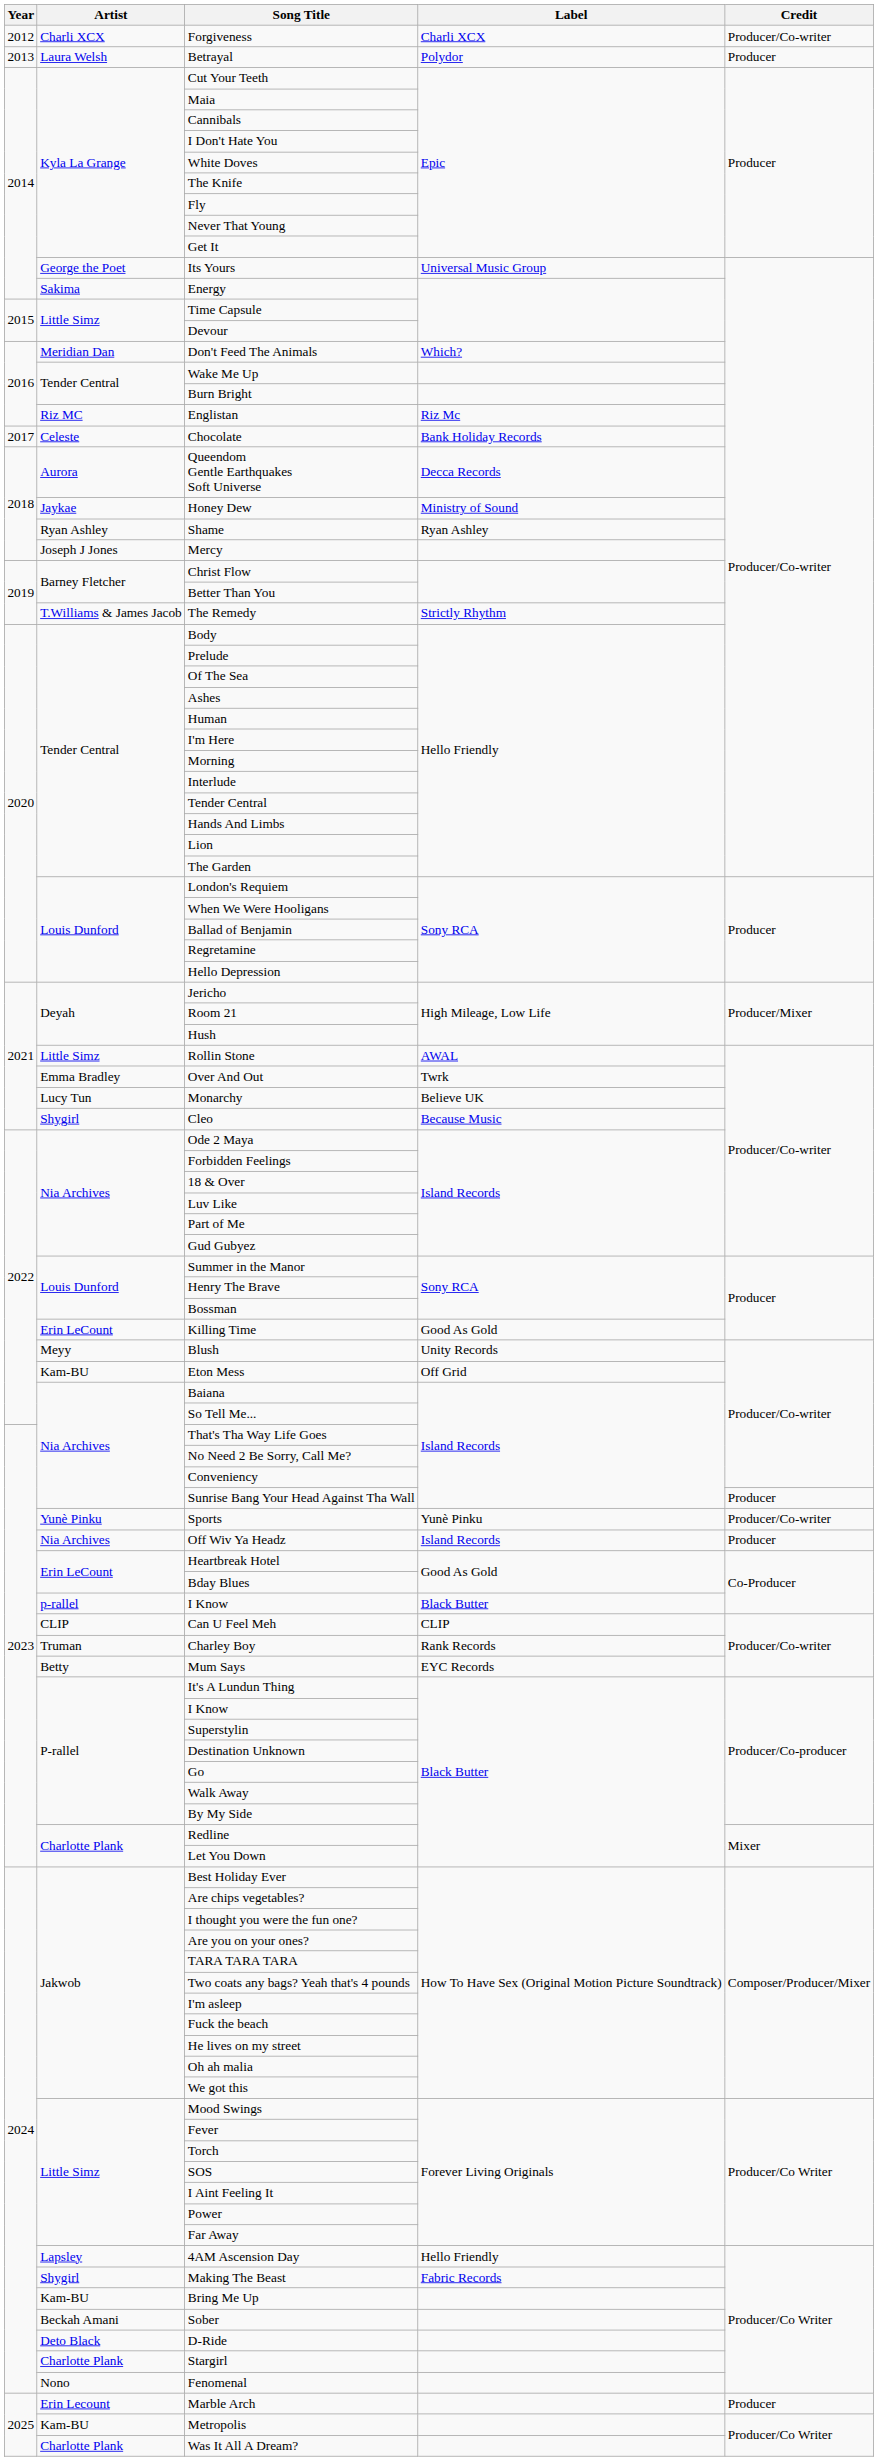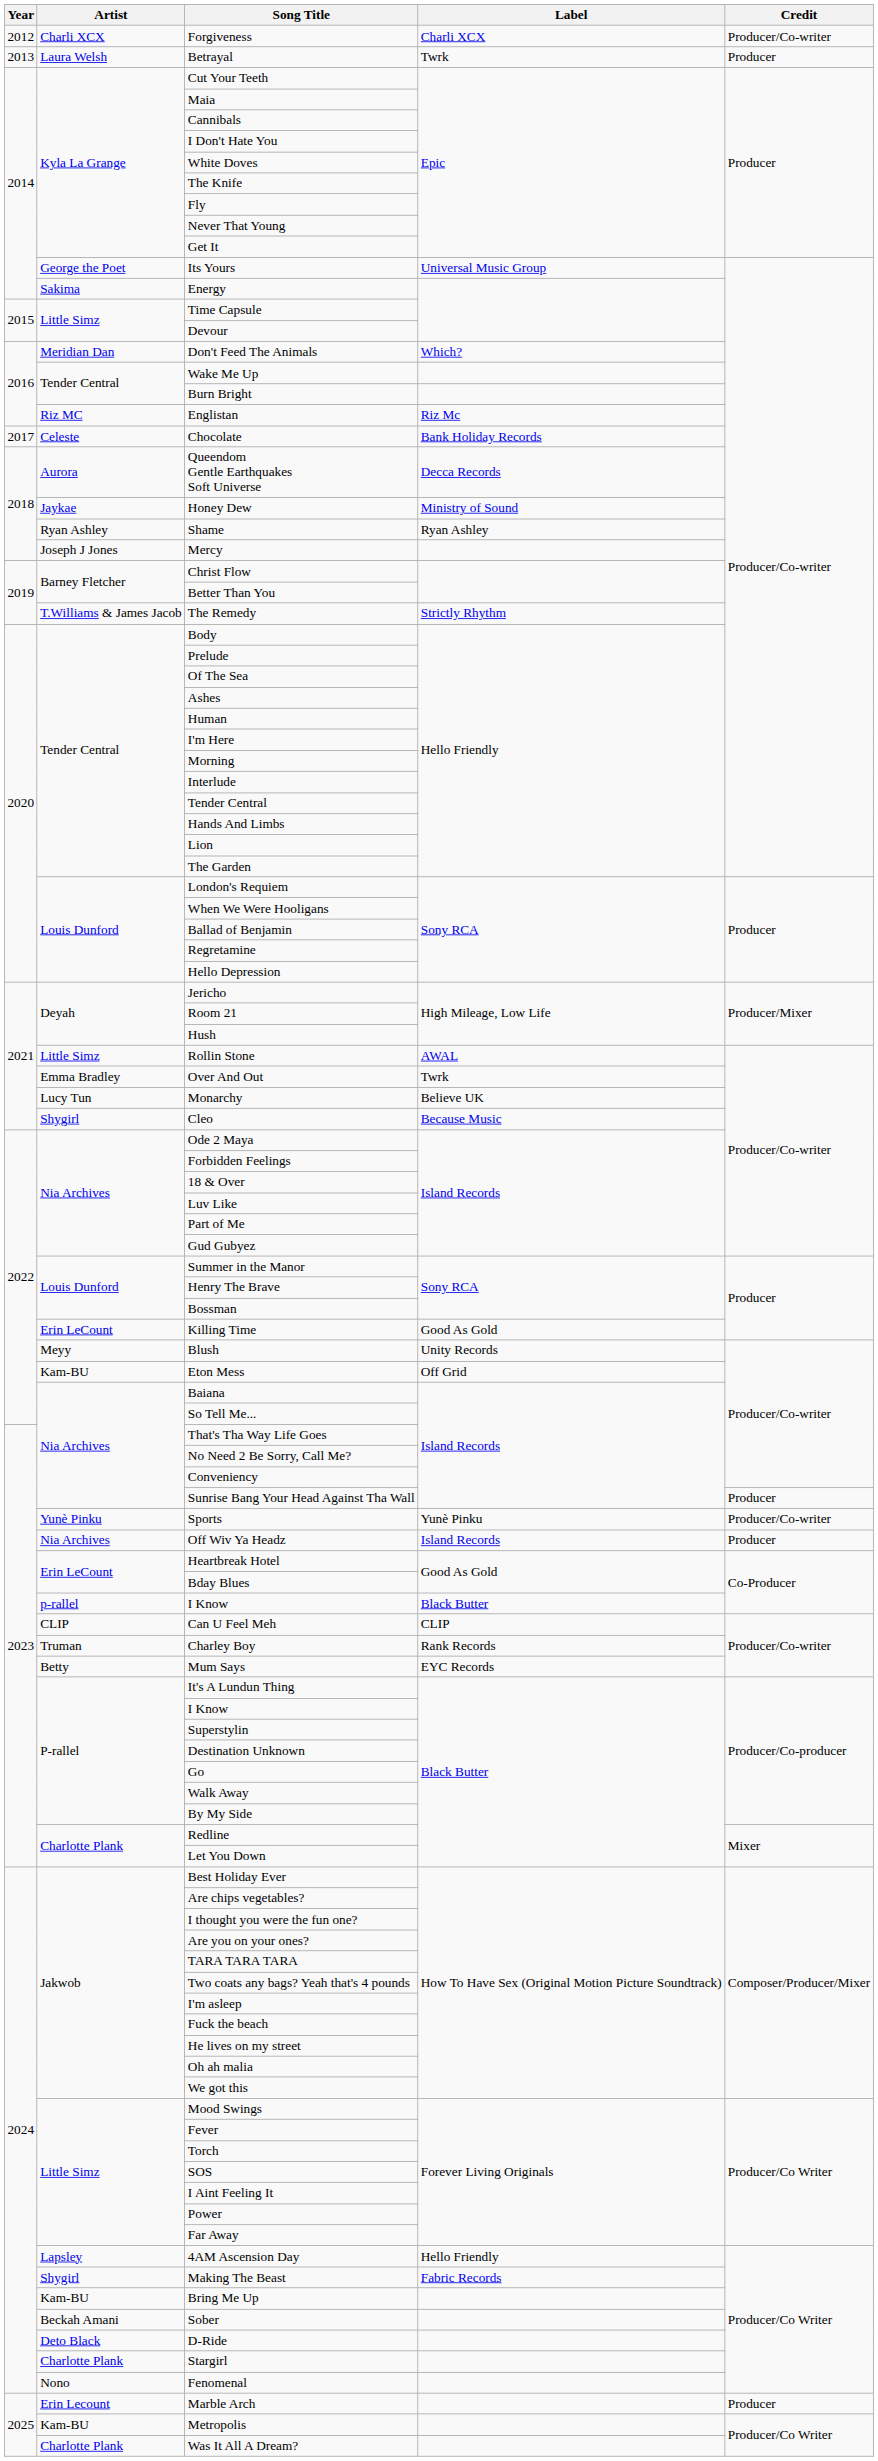Betrayal | Label: Polydor -> Twrk
